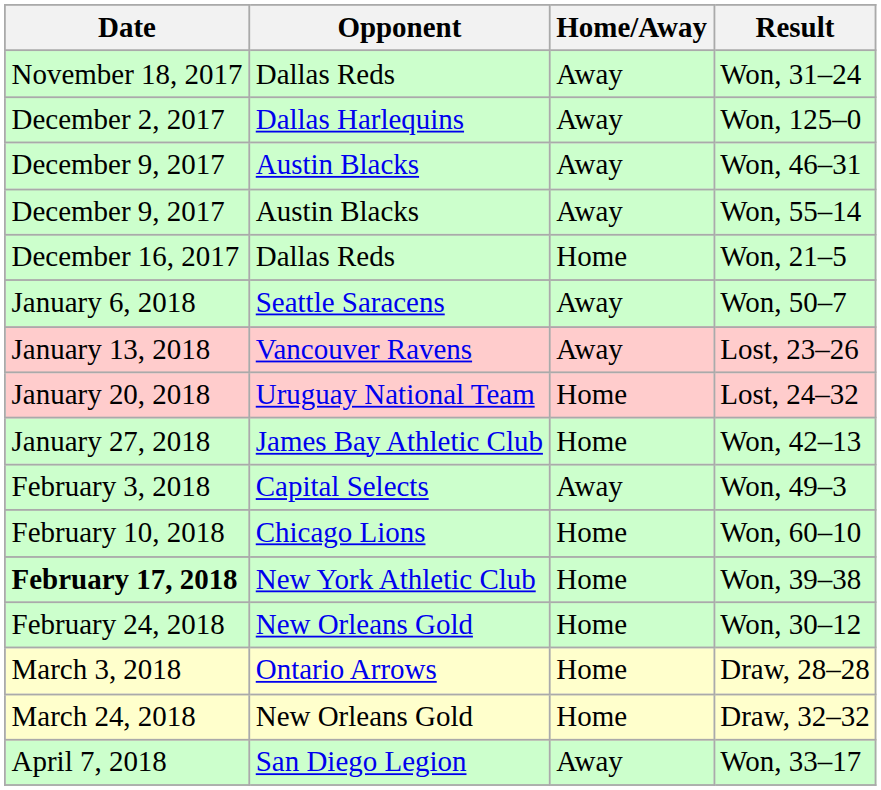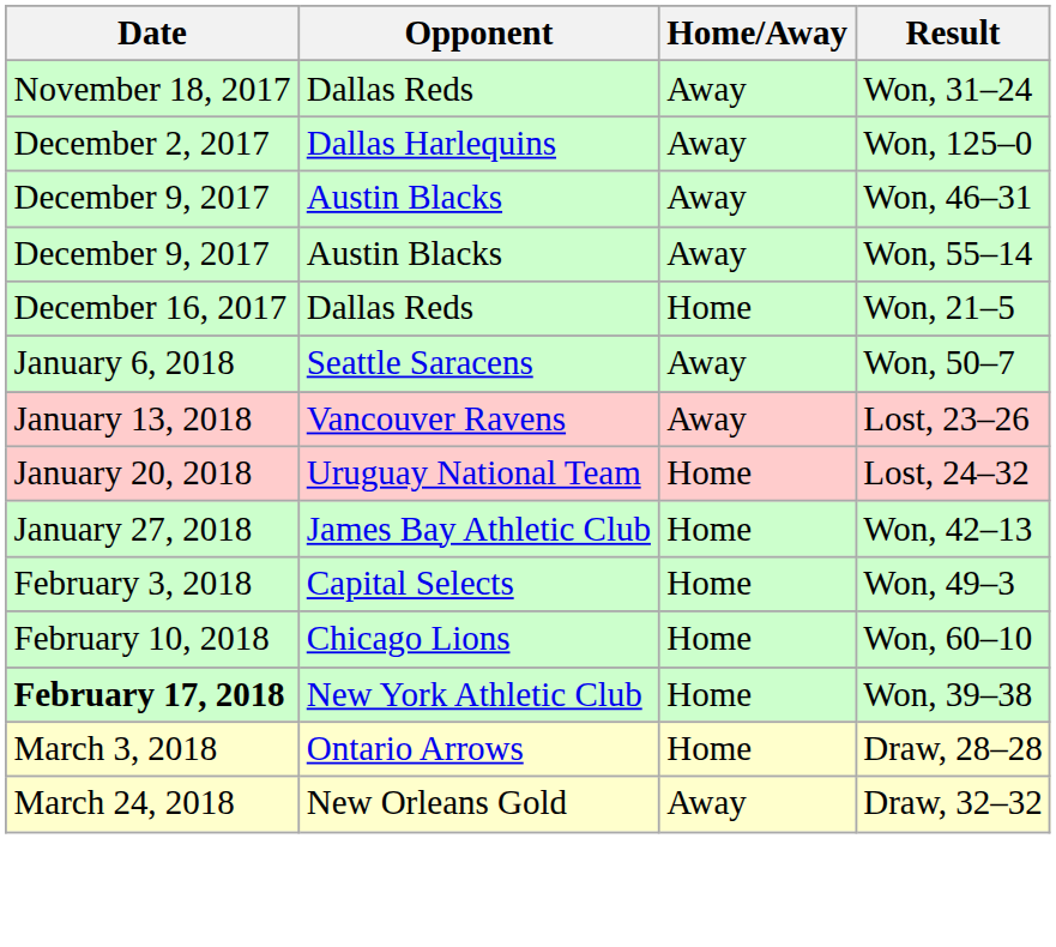Won, 49–3 | Home/Away: Away -> Home
- row: February 24, 2018 | New Orleans Gold | Home | Won, 30–12
Draw, 32–32 | Home/Away: Home -> Away
- row: April 7, 2018 | San Diego Legion | Away | Won, 33–17
